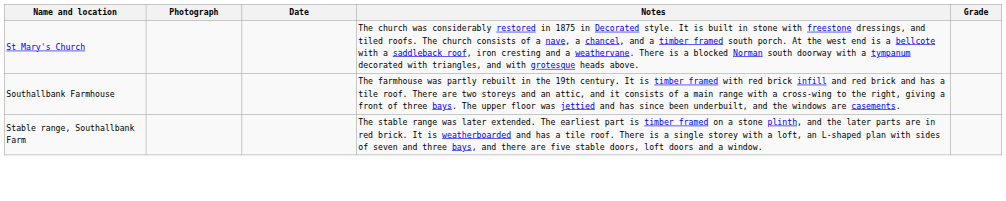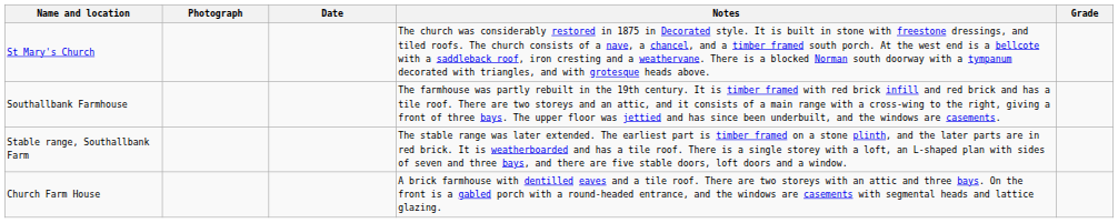+ row: Church Farm House | A brick farmhouse with dentilled eaves and a tile roof. There are two storeys with an attic and three bays. On the front is a gabled porch with a round-headed entrance, and the windows are casements with segmental heads and lattice glazing.
